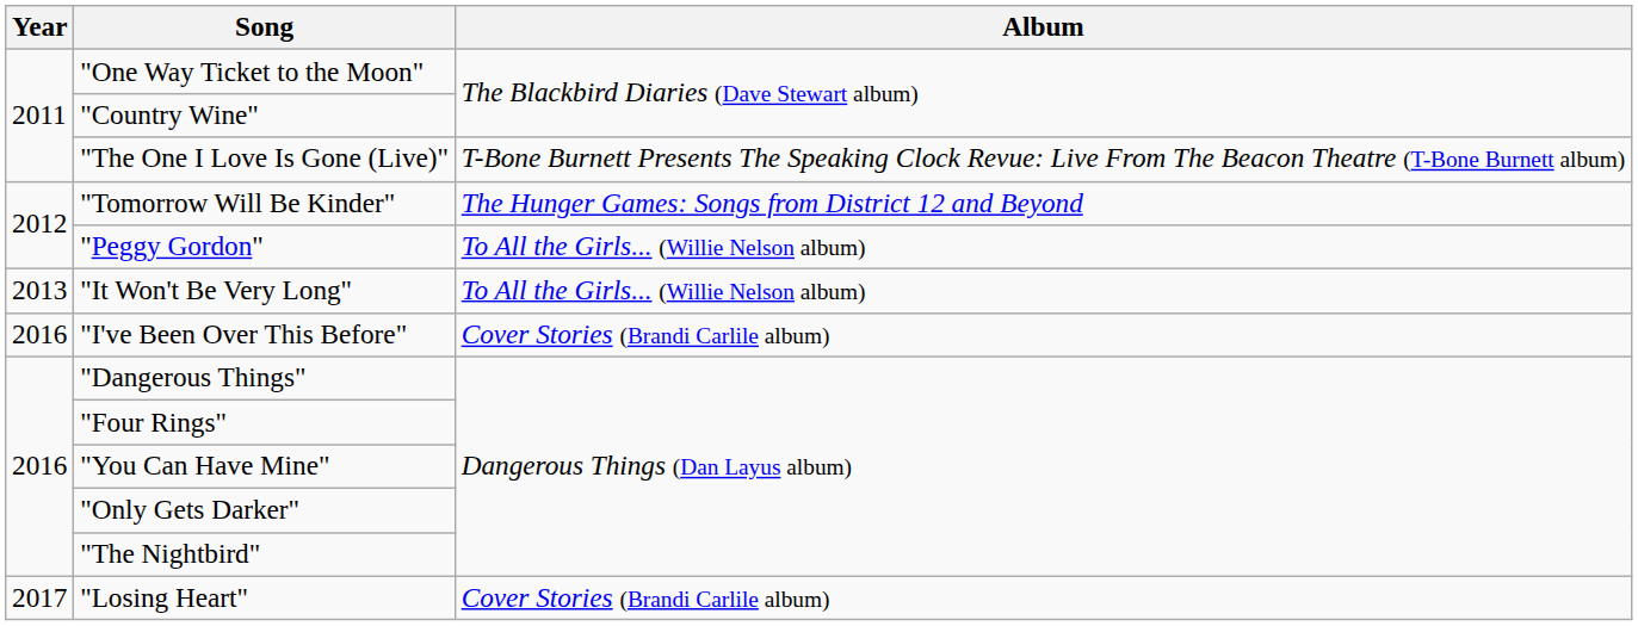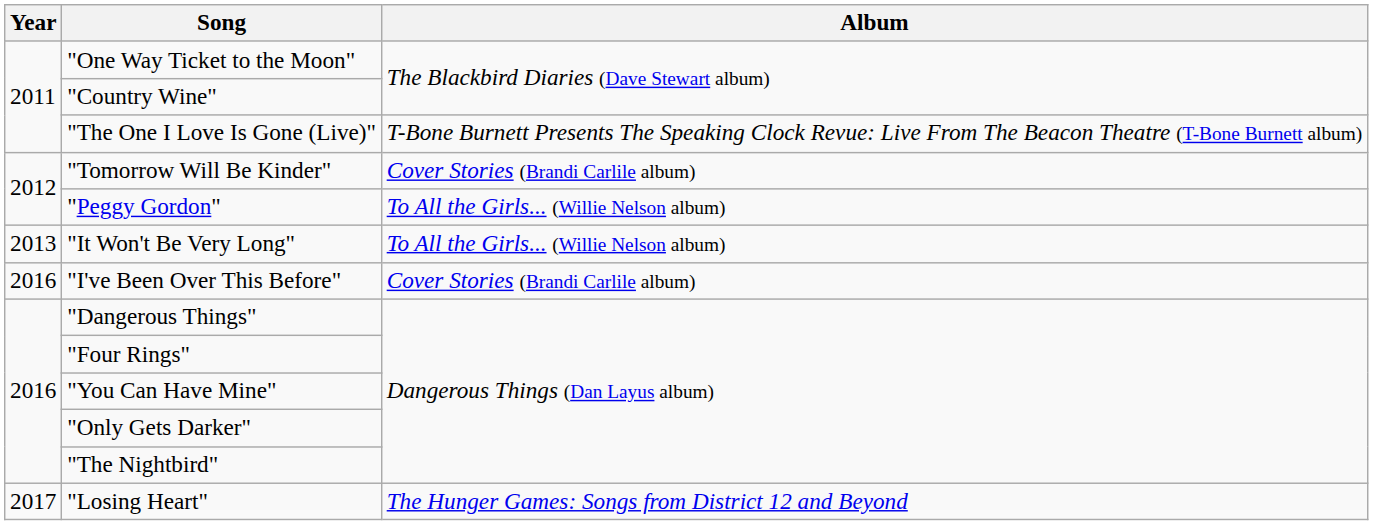"Tomorrow Will Be Kinder" | Album: The Hunger Games: Songs from District 12 and Beyond -> Cover Stories (Brandi Carlile album)
"Losing Heart" | Album: Cover Stories (Brandi Carlile album) -> The Hunger Games: Songs from District 12 and Beyond
